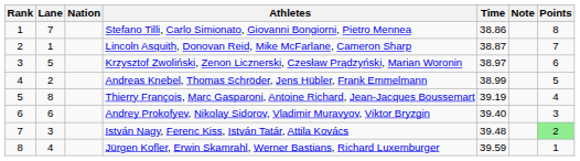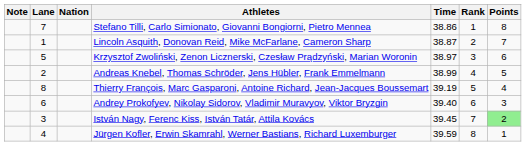columns swapped: Rank <-> Note
István Nagy, Ferenc Kiss, István Tatár, Attila Kovács | Time: 39.48 -> 39.45
